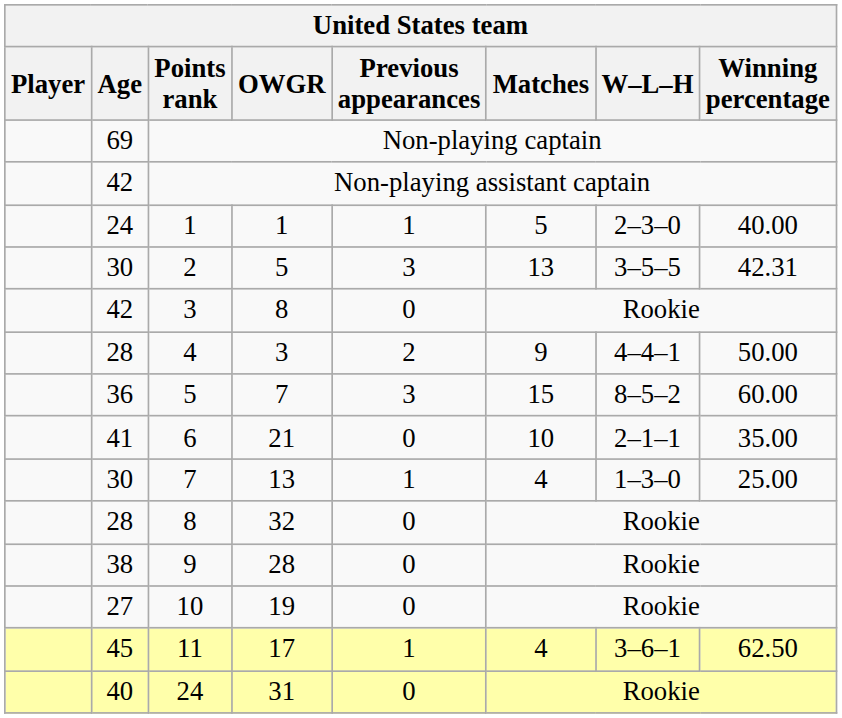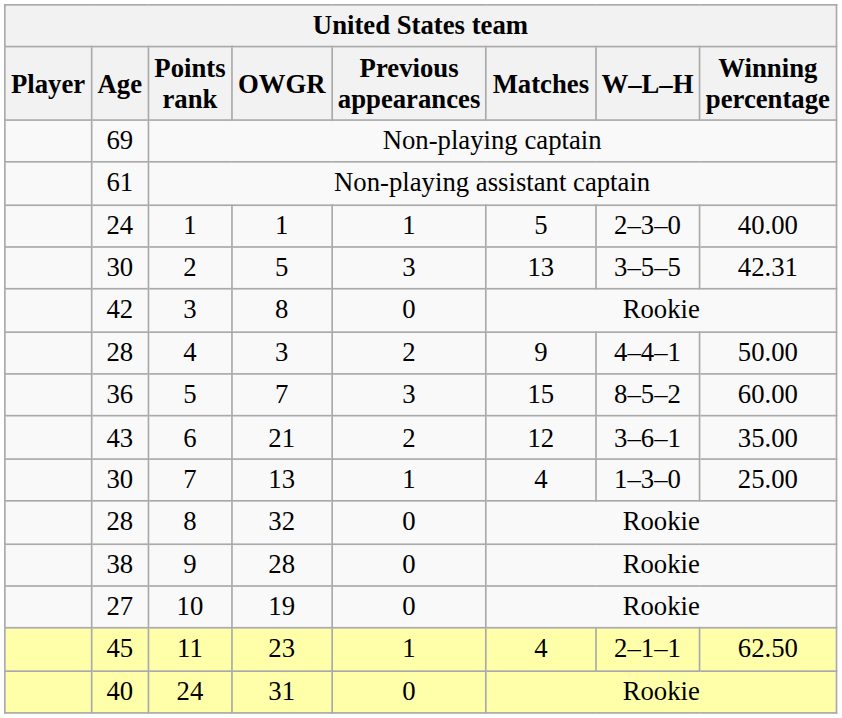Non-playing assistant captain | Age: 42 -> 61
6 | Age: 41 -> 43
6 | Previous appearances: 0 -> 2
6 | Matches: 10 -> 12
6 | W–L–H: 2–1–1 -> 3–6–1
11 | OWGR: 17 -> 23
11 | W–L–H: 3–6–1 -> 2–1–1
